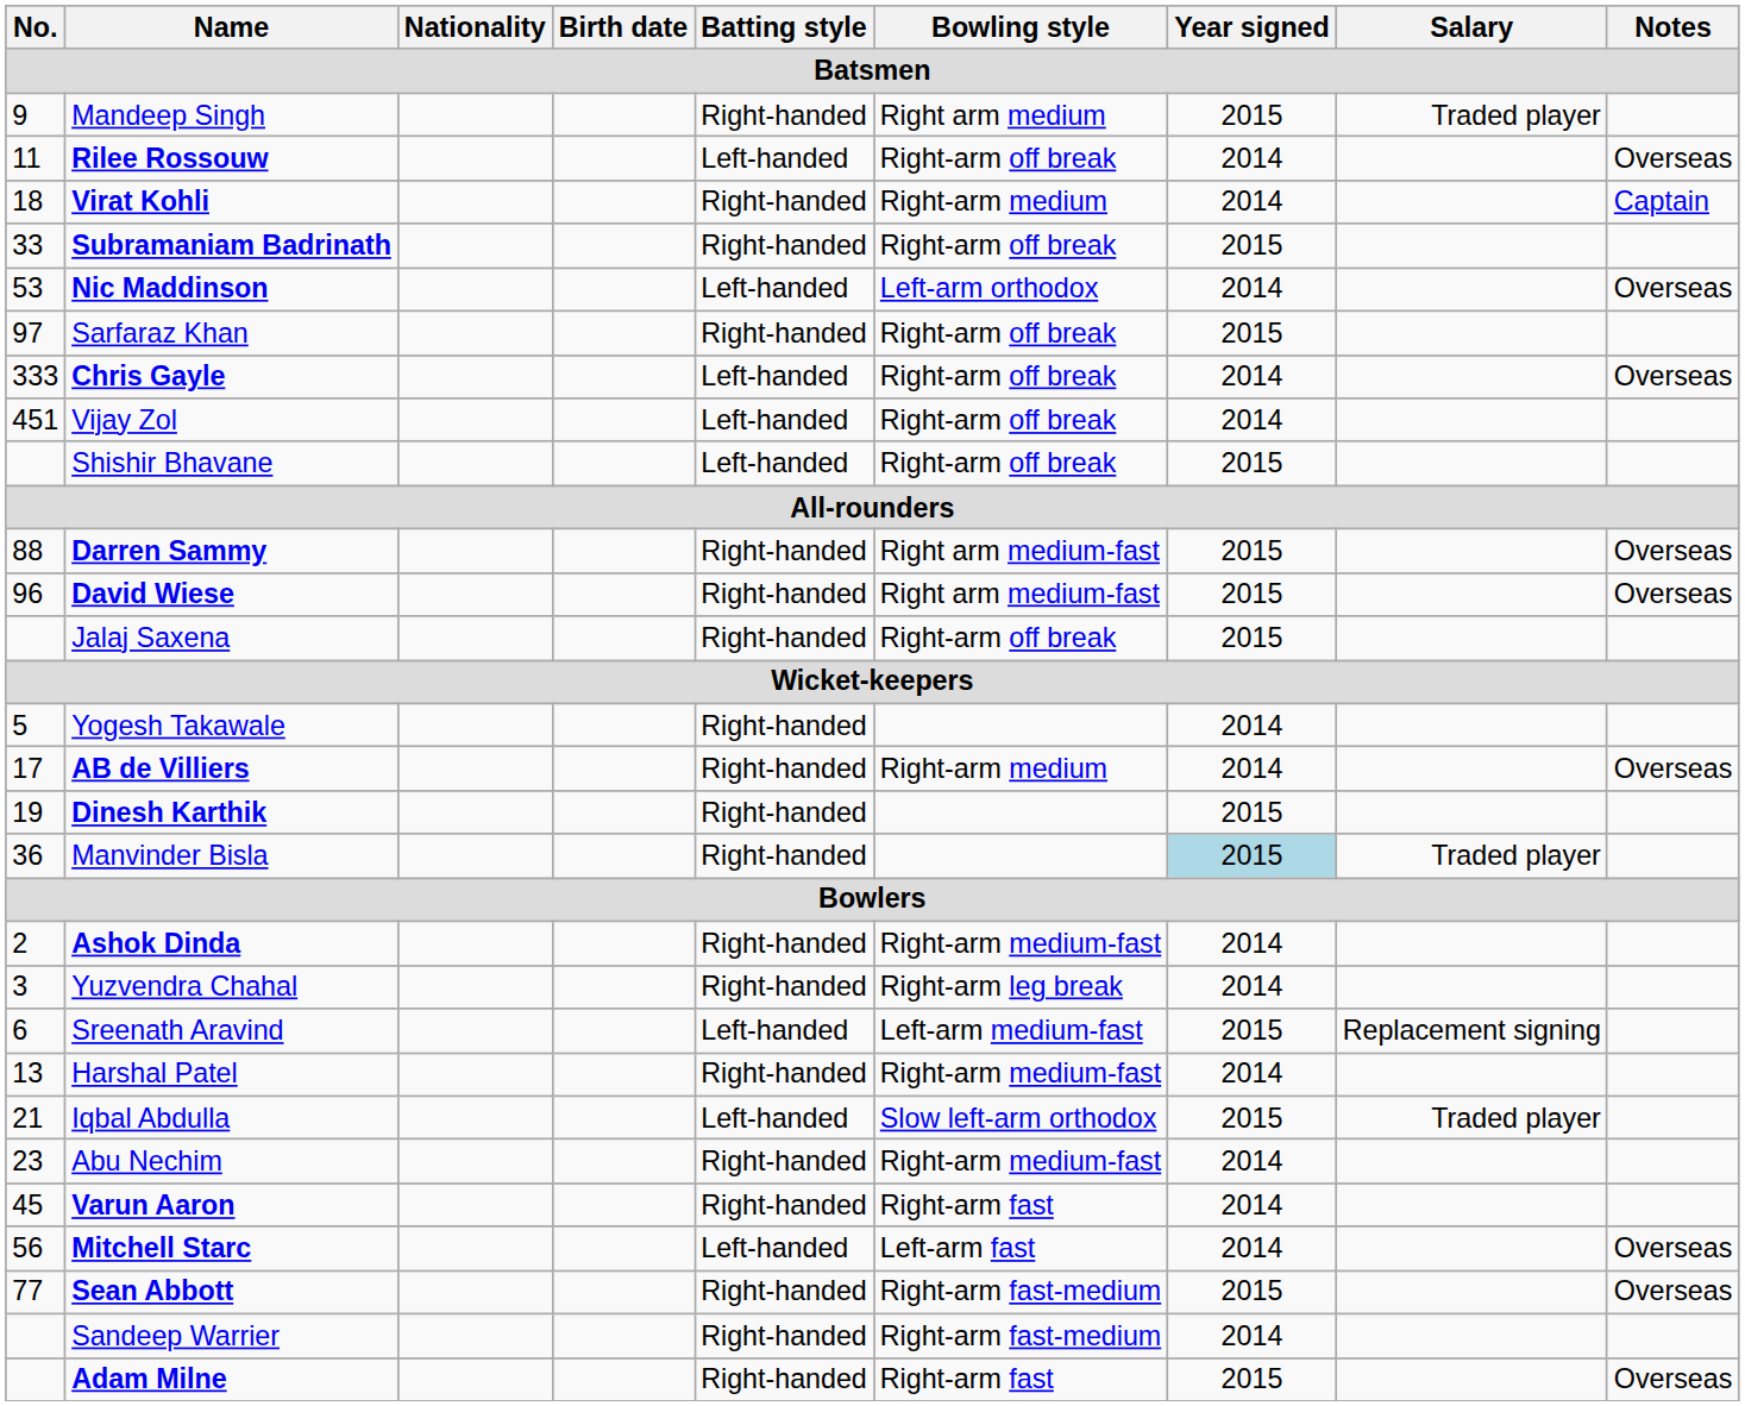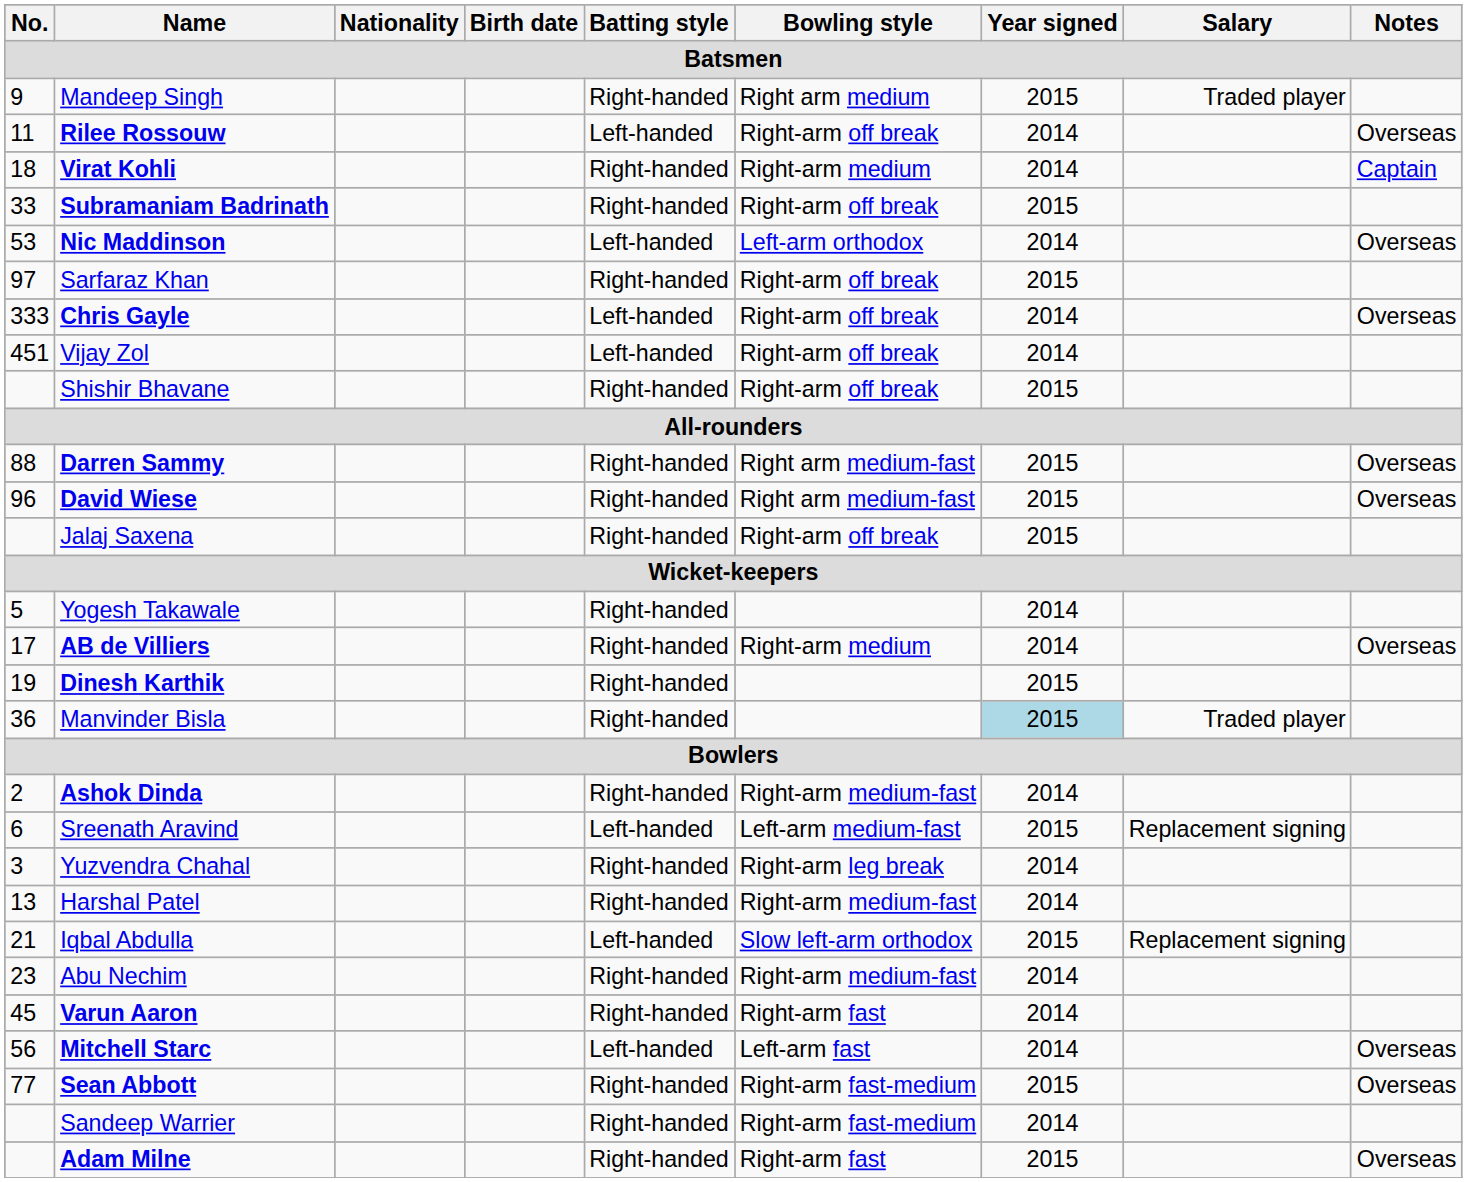Shishir Bhavane | Batting style: Left-handed -> Right-handed
rows swapped: Yuzvendra Chahal <-> Sreenath Aravind
Iqbal Abdulla | Salary: Traded player -> Replacement signing
